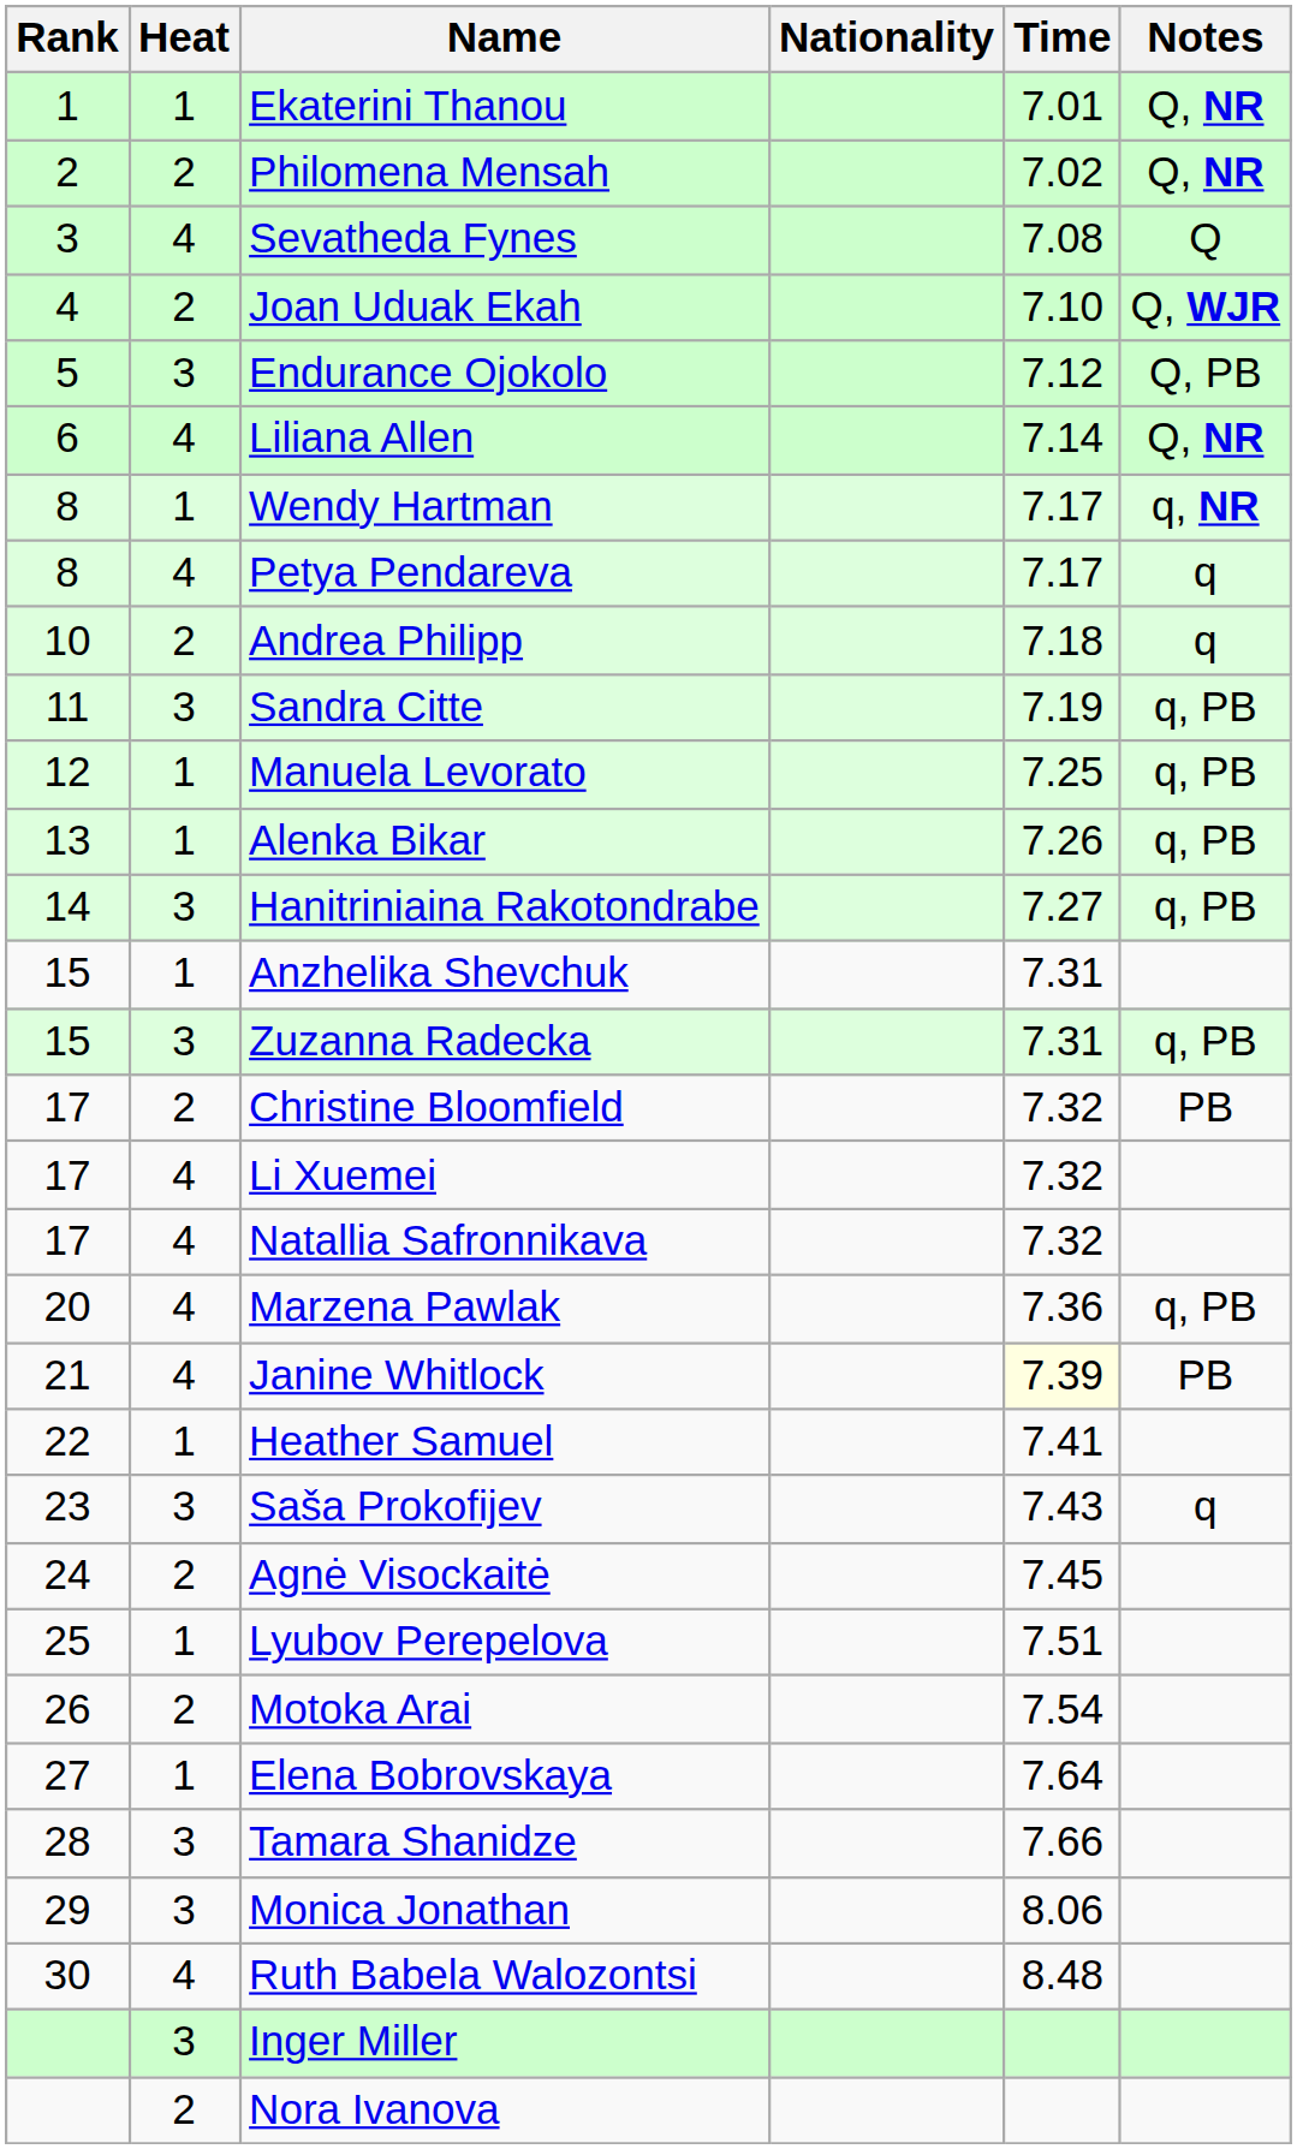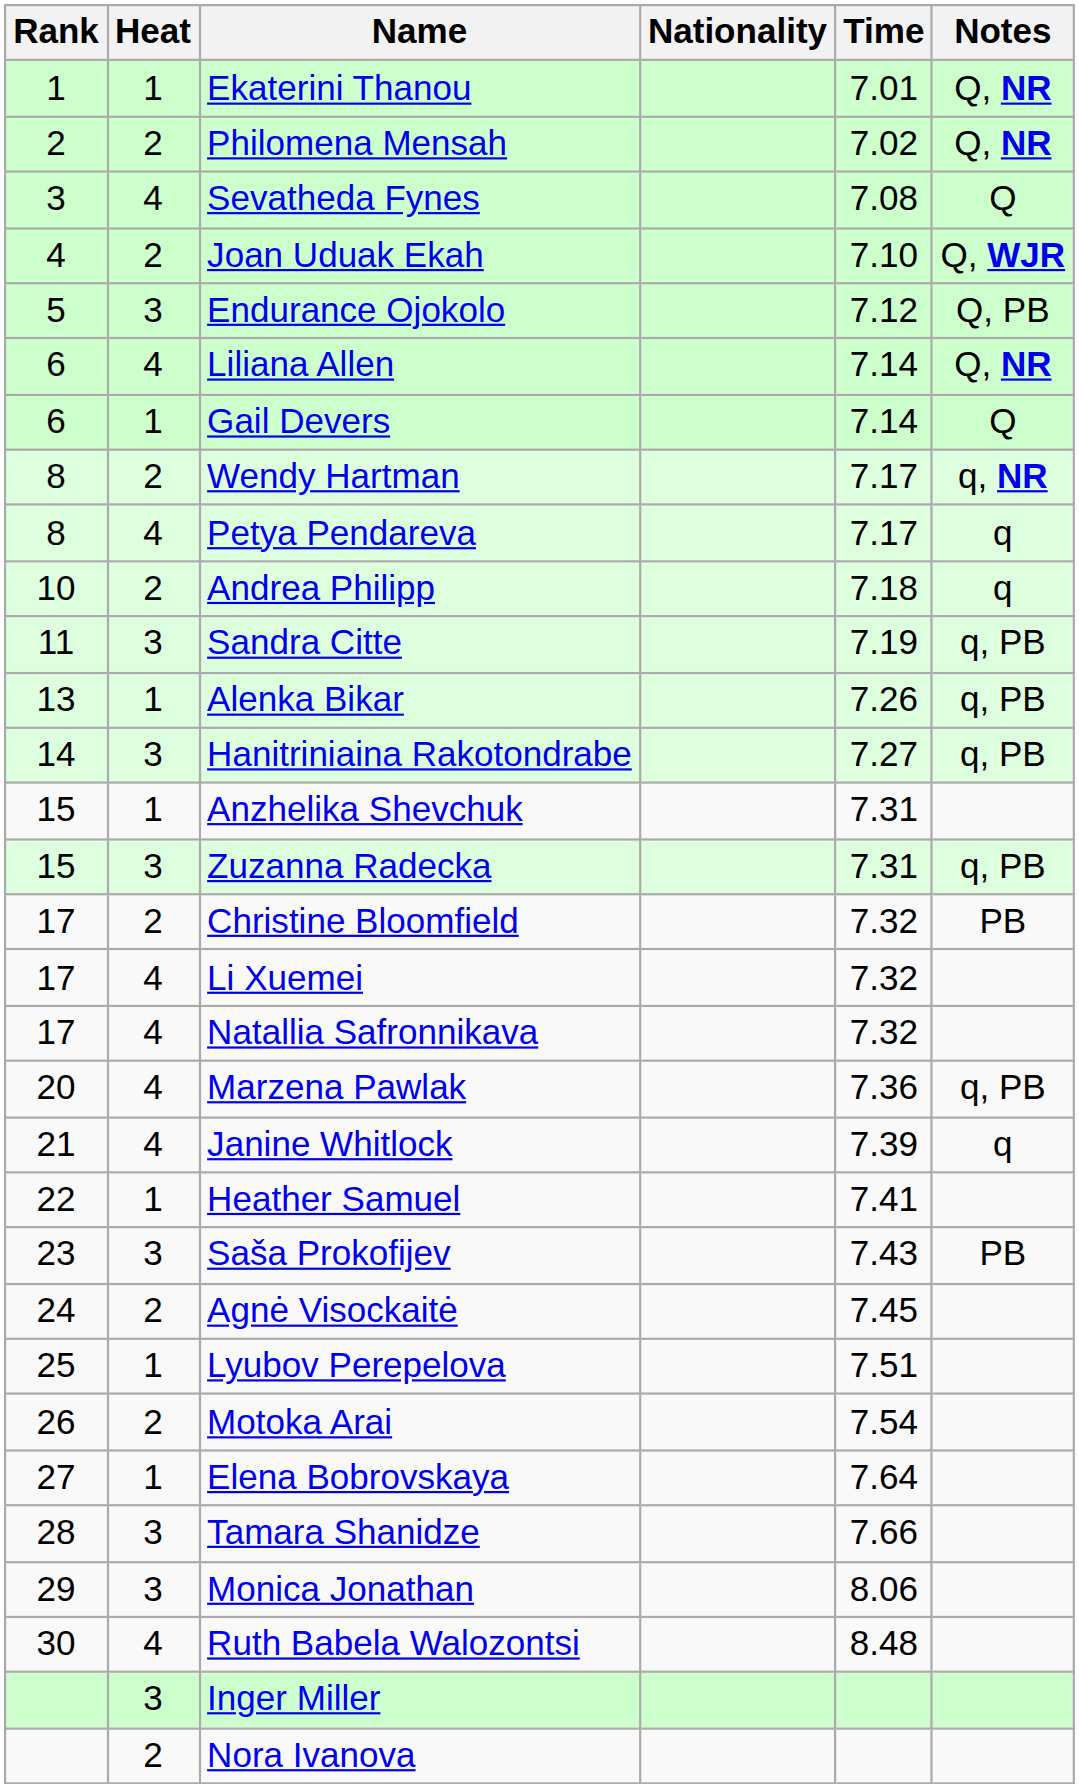+ row: 6 | 1 | Gail Devers | 7.14 | Q
Wendy Hartman | Heat: 1 -> 2
- row: 12 | 1 | Manuela Levorato | 7.25 | q, PB
Janine Whitlock | Time: lightyellow background -> no background
Janine Whitlock | Notes: PB -> q
Saša Prokofijev | Notes: q -> PB
